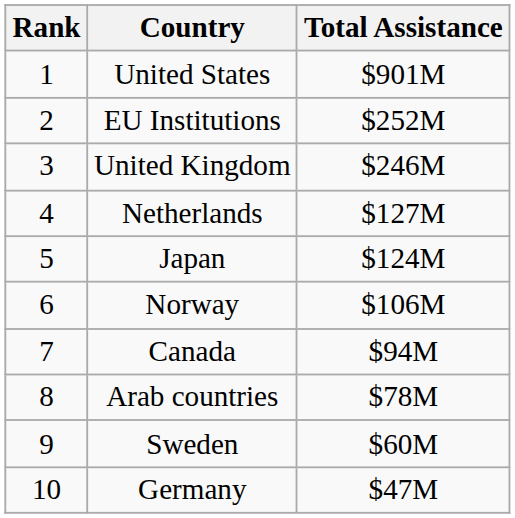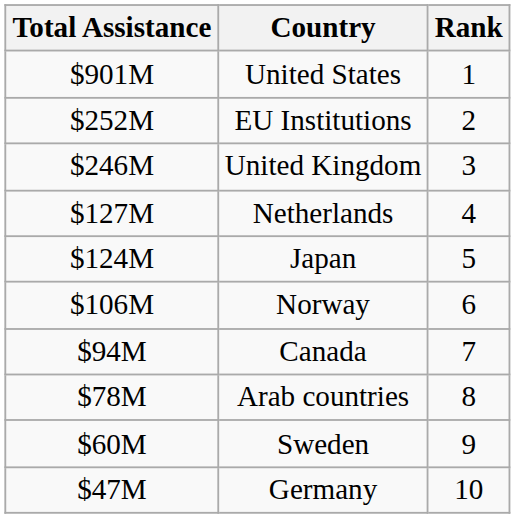columns swapped: Rank <-> Total Assistance
